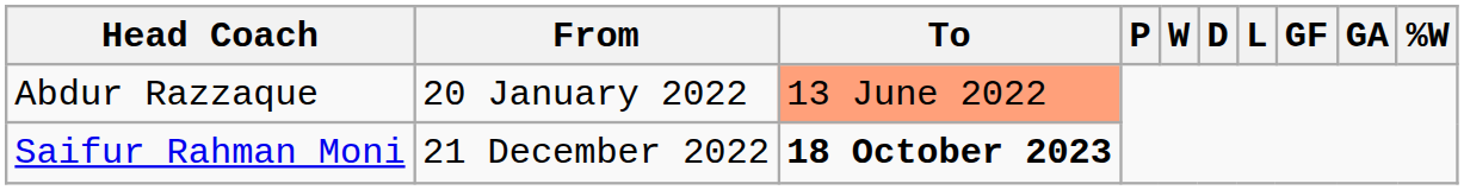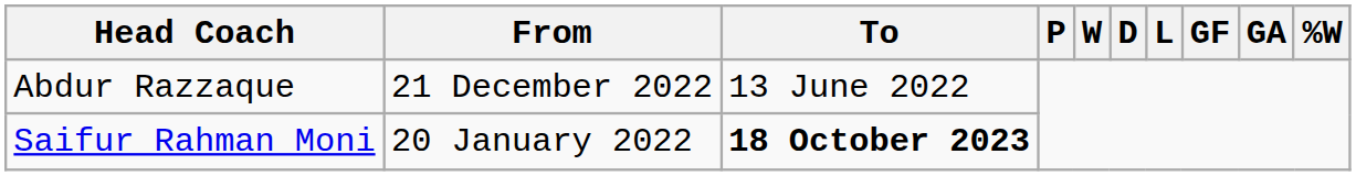Abdur Razzaque | From: 20 January 2022 -> 21 December 2022
Abdur Razzaque | To: lightsalmon background -> no background
Saifur Rahman Moni | From: 21 December 2022 -> 20 January 2022
